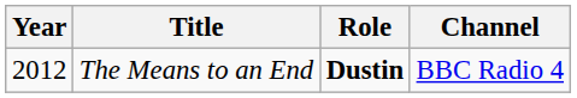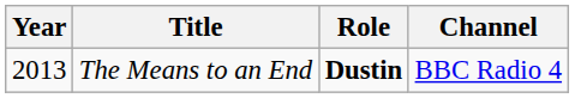The Means to an End | Year: 2012 -> 2013
